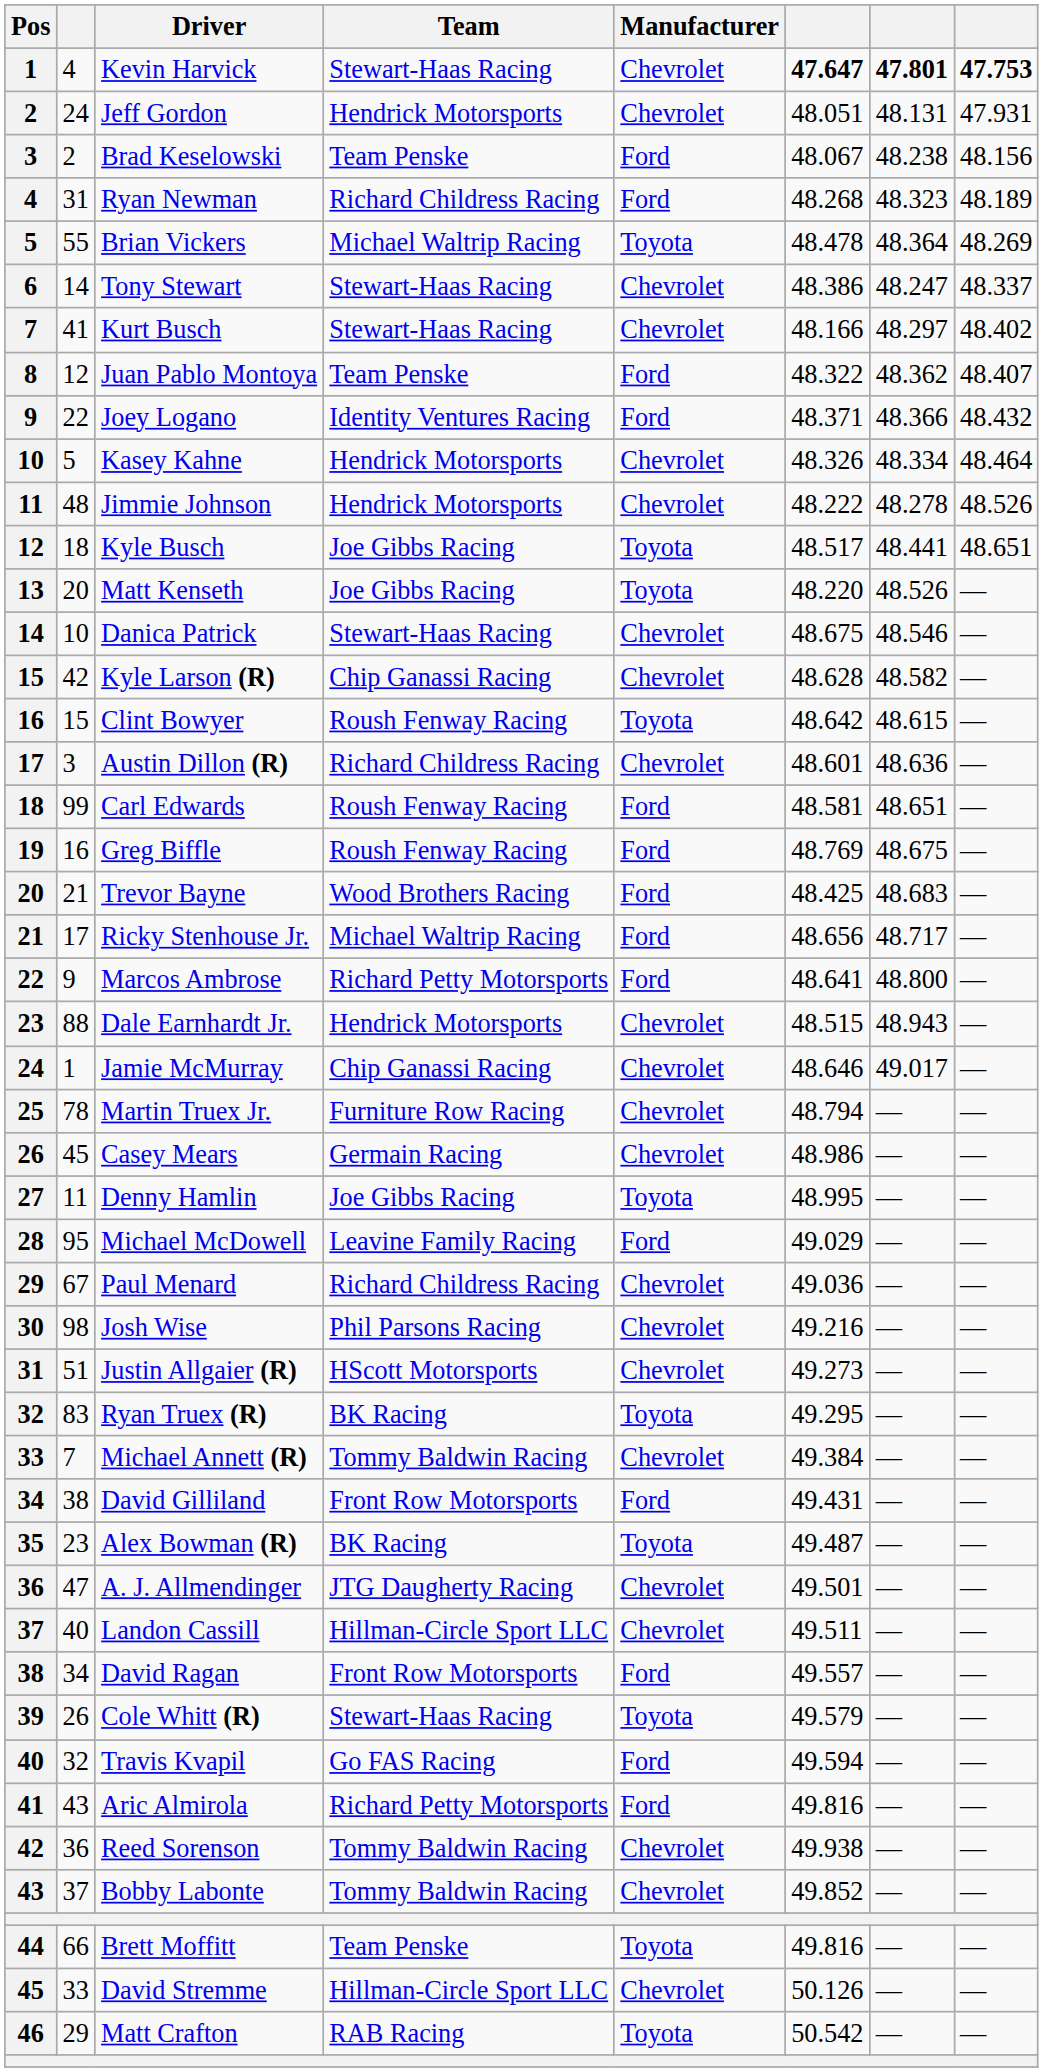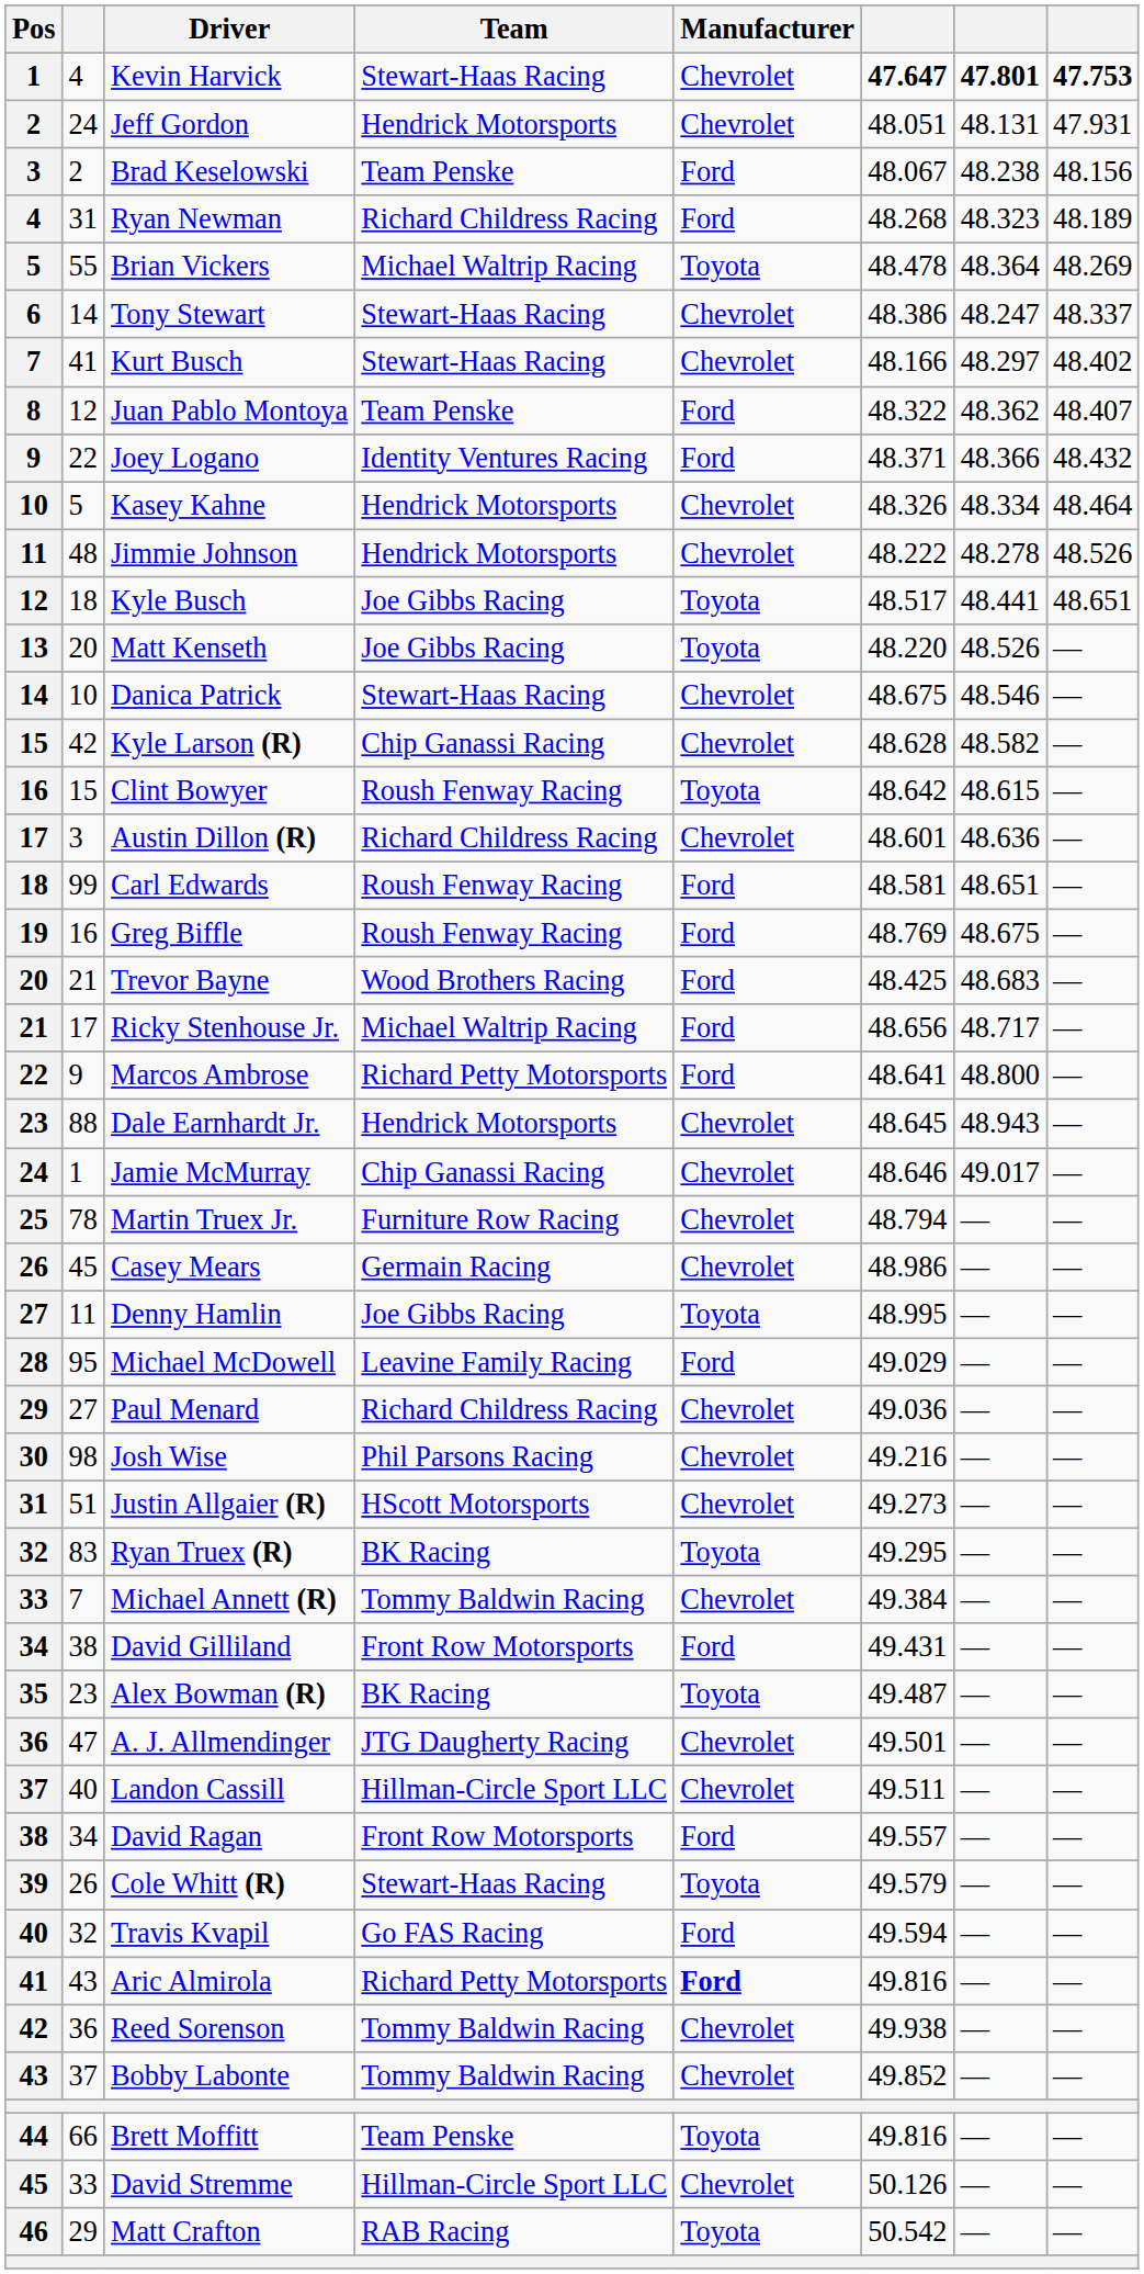Dale Earnhardt Jr. | column 6: 48.515 -> 48.645
Paul Menard | column 2: 67 -> 27
Aric Almirola | Manufacturer: normal -> bold
